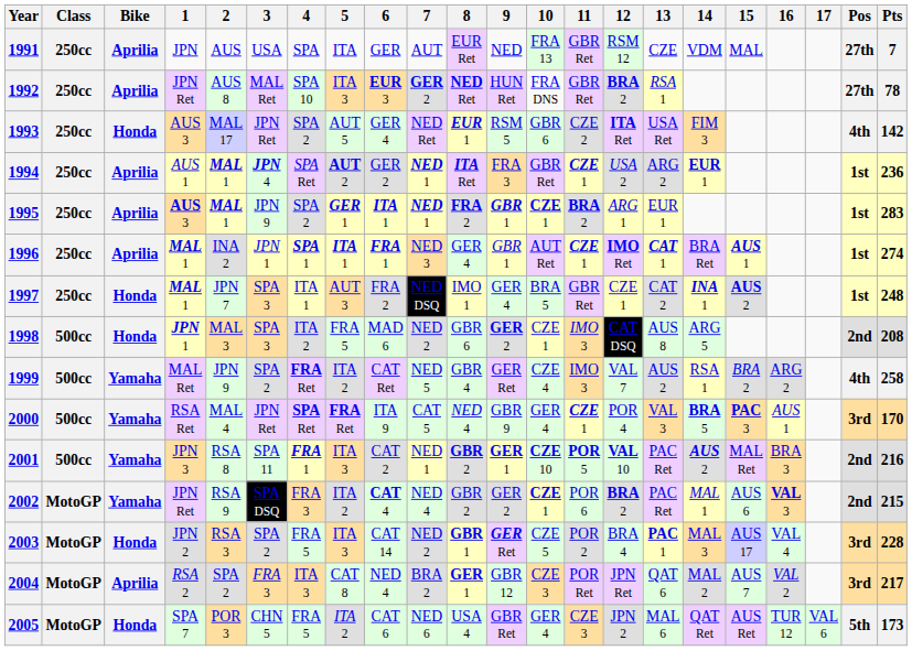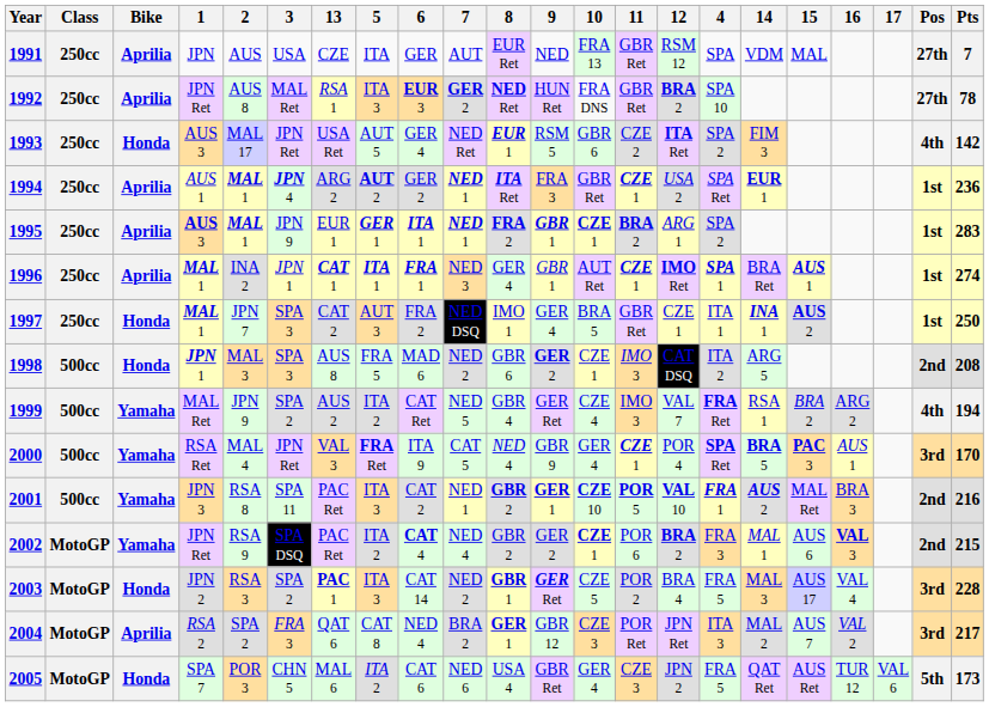columns swapped: 4 <-> 13
1997 | Pts: 248 -> 250
1999 | Pts: 258 -> 194
